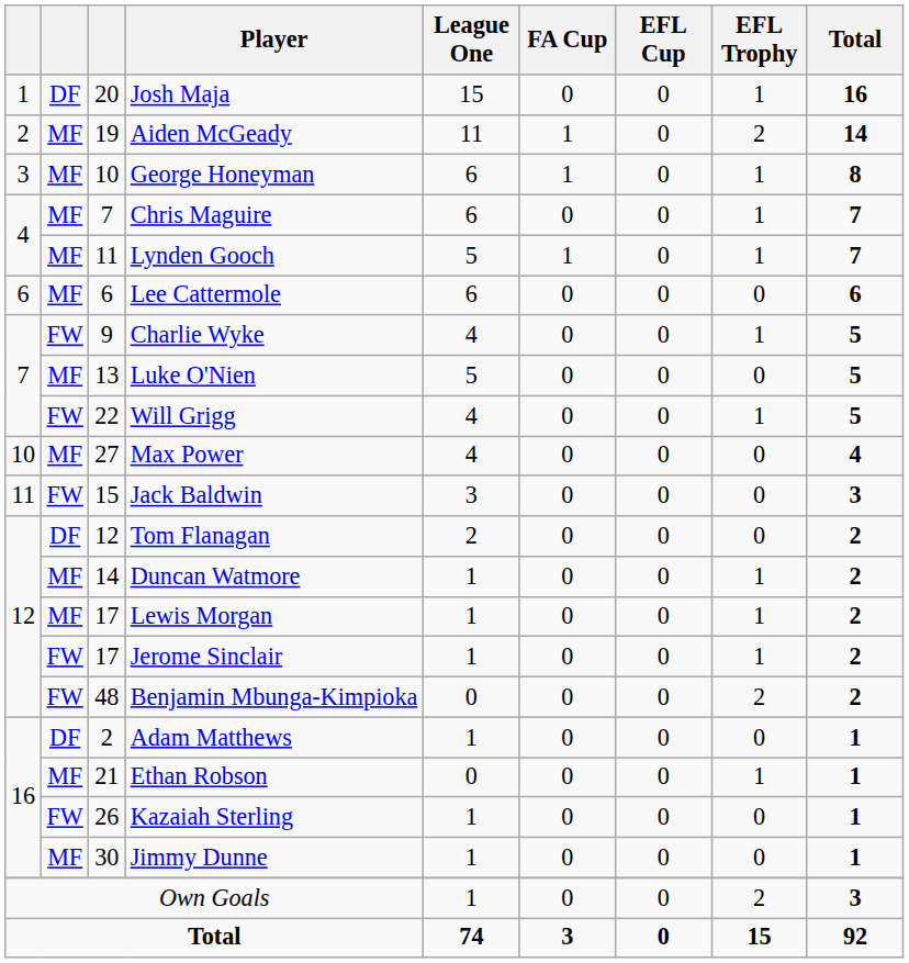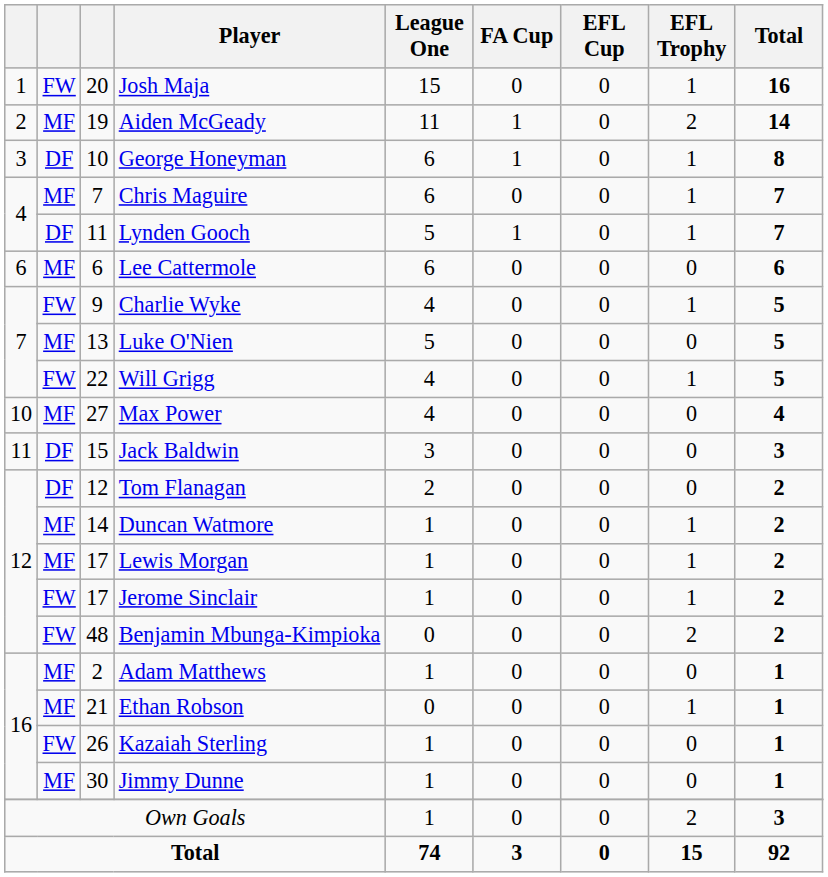Josh Maja | column 2: DF -> FW
George Honeyman | column 2: MF -> DF
Lynden Gooch | column 2: MF -> DF
Jack Baldwin | column 2: FW -> DF
Adam Matthews | column 2: DF -> MF
